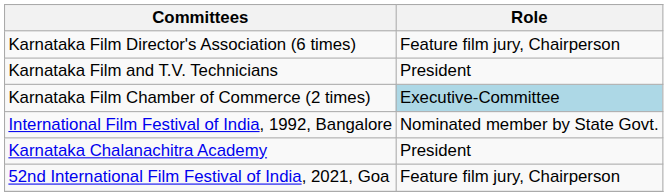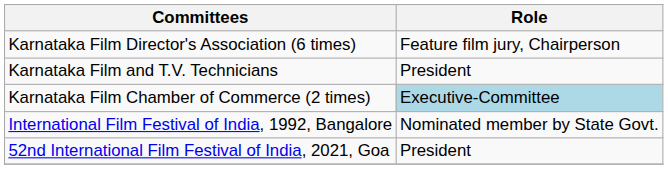- row: Karnataka Chalanachitra Academy | President
52nd International Film Festival of India, 2021, Goa | Role: Feature film jury, Chairperson -> President
